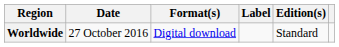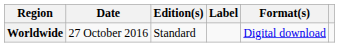columns swapped: Format(s) <-> Edition(s)
